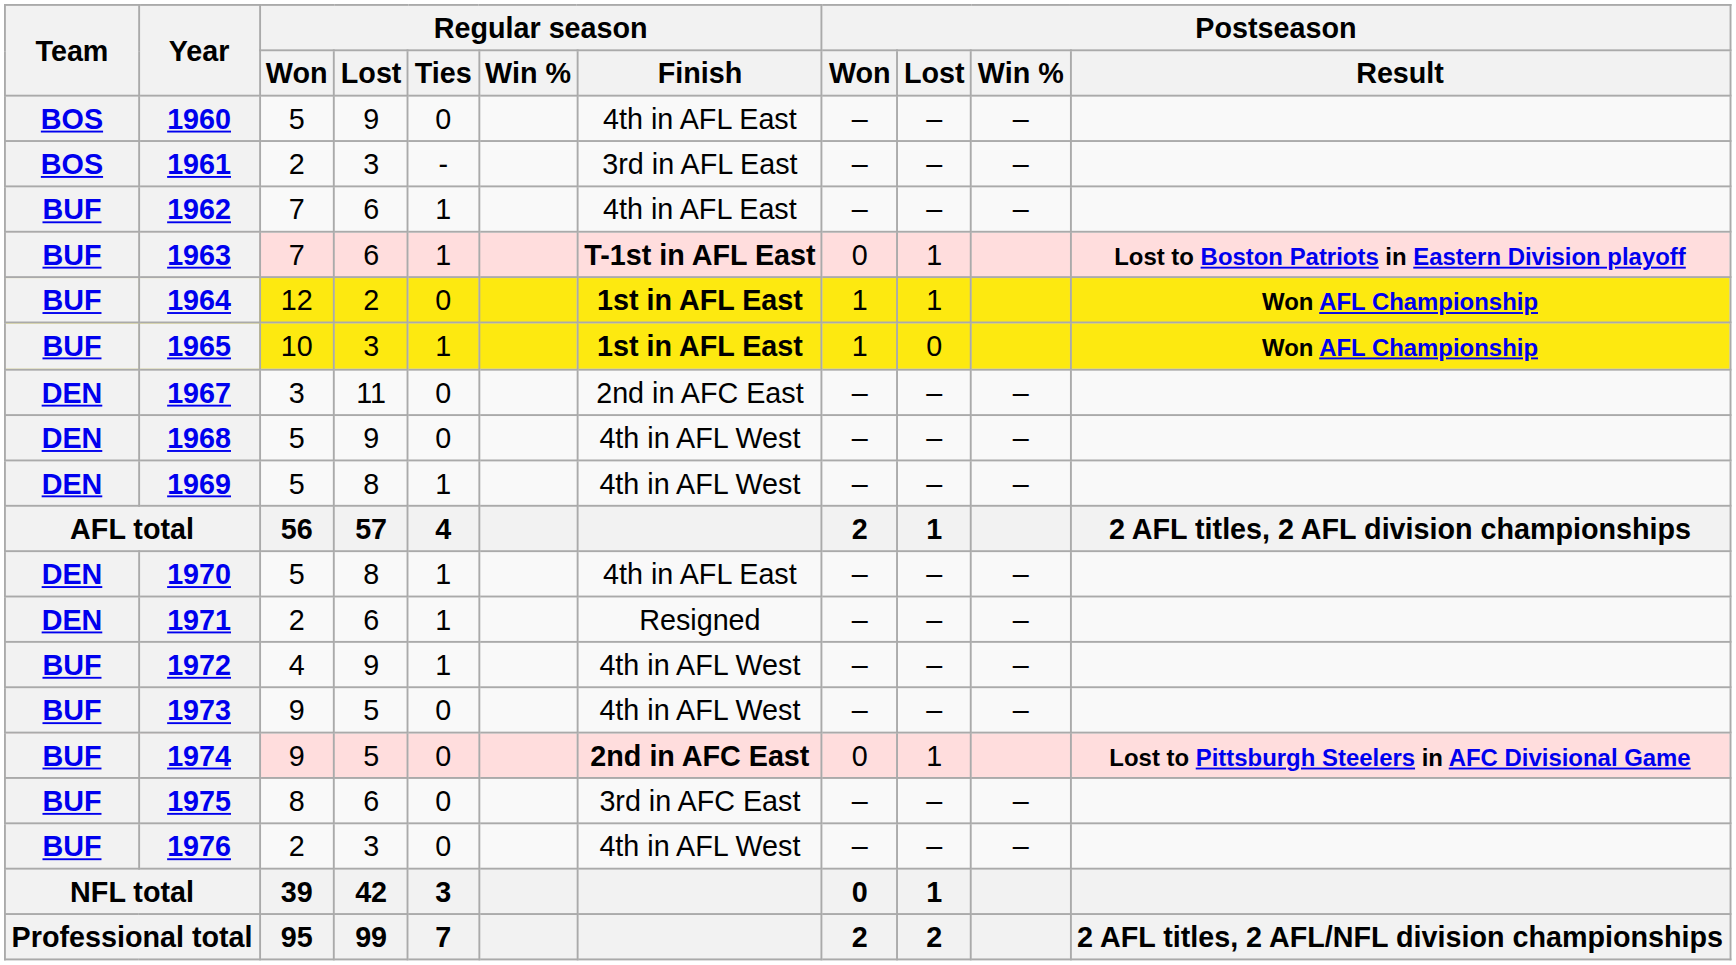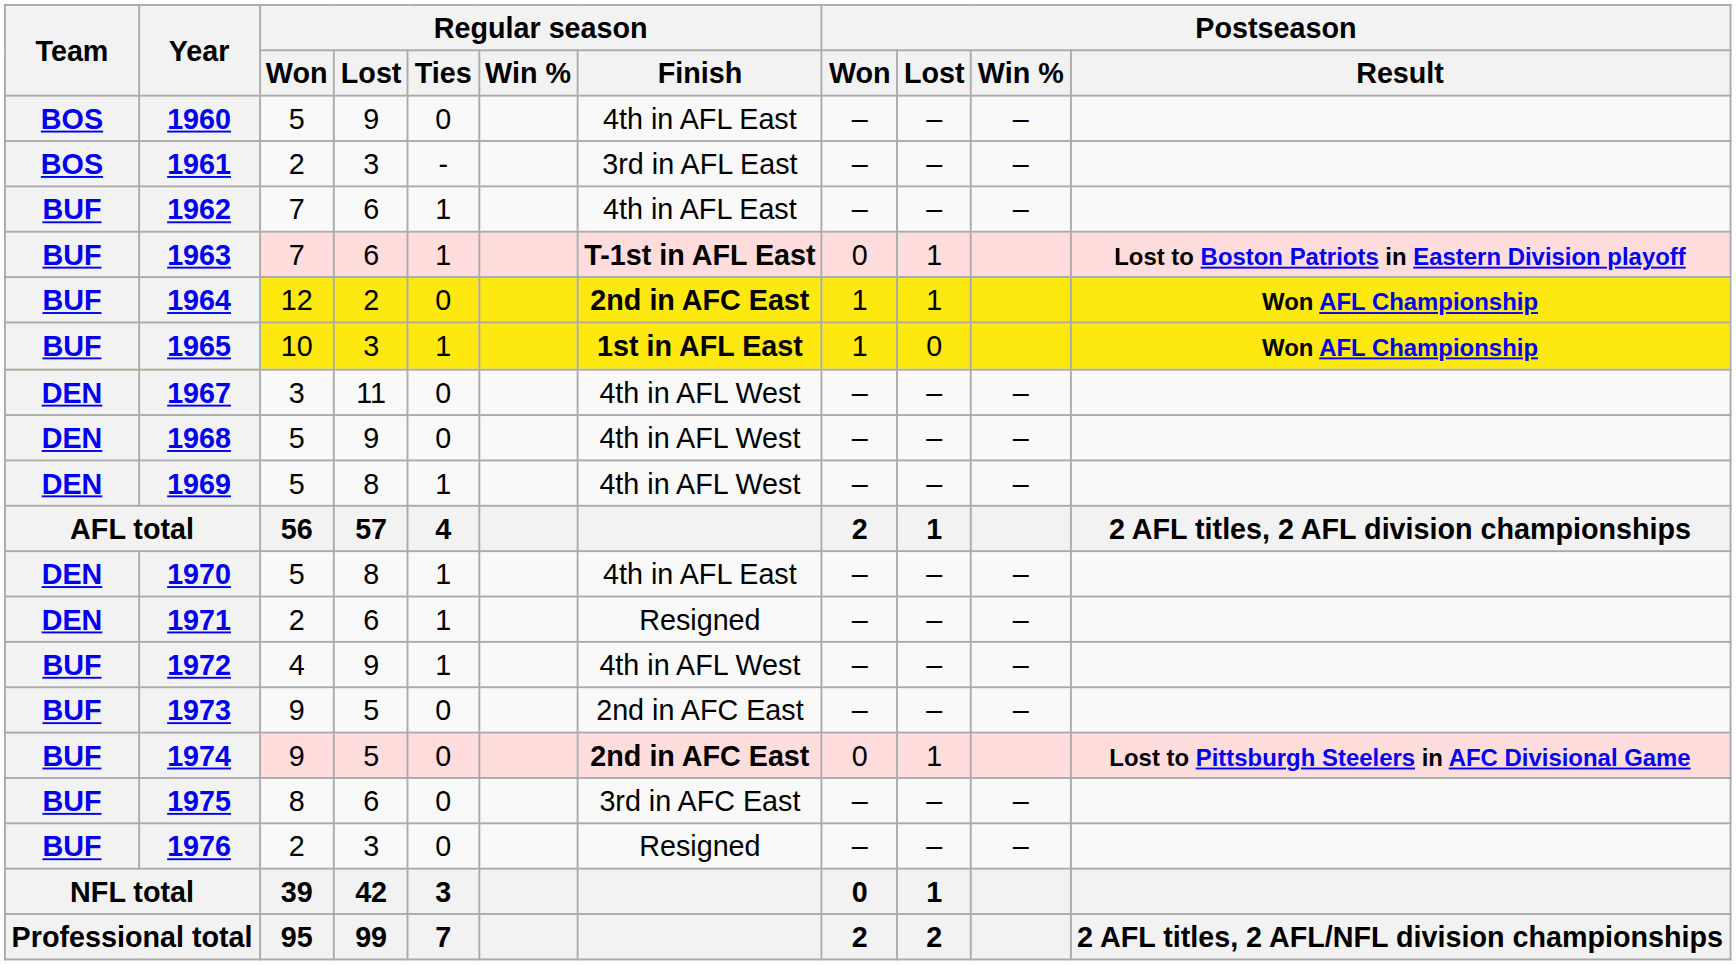1964 | Regular season / Finish: 1st in AFL East -> 2nd in AFC East
1967 | Regular season / Finish: 2nd in AFC East -> 4th in AFL West
1973 | Regular season / Finish: 4th in AFL West -> 2nd in AFC East
1976 | Regular season / Finish: 4th in AFL West -> Resigned
